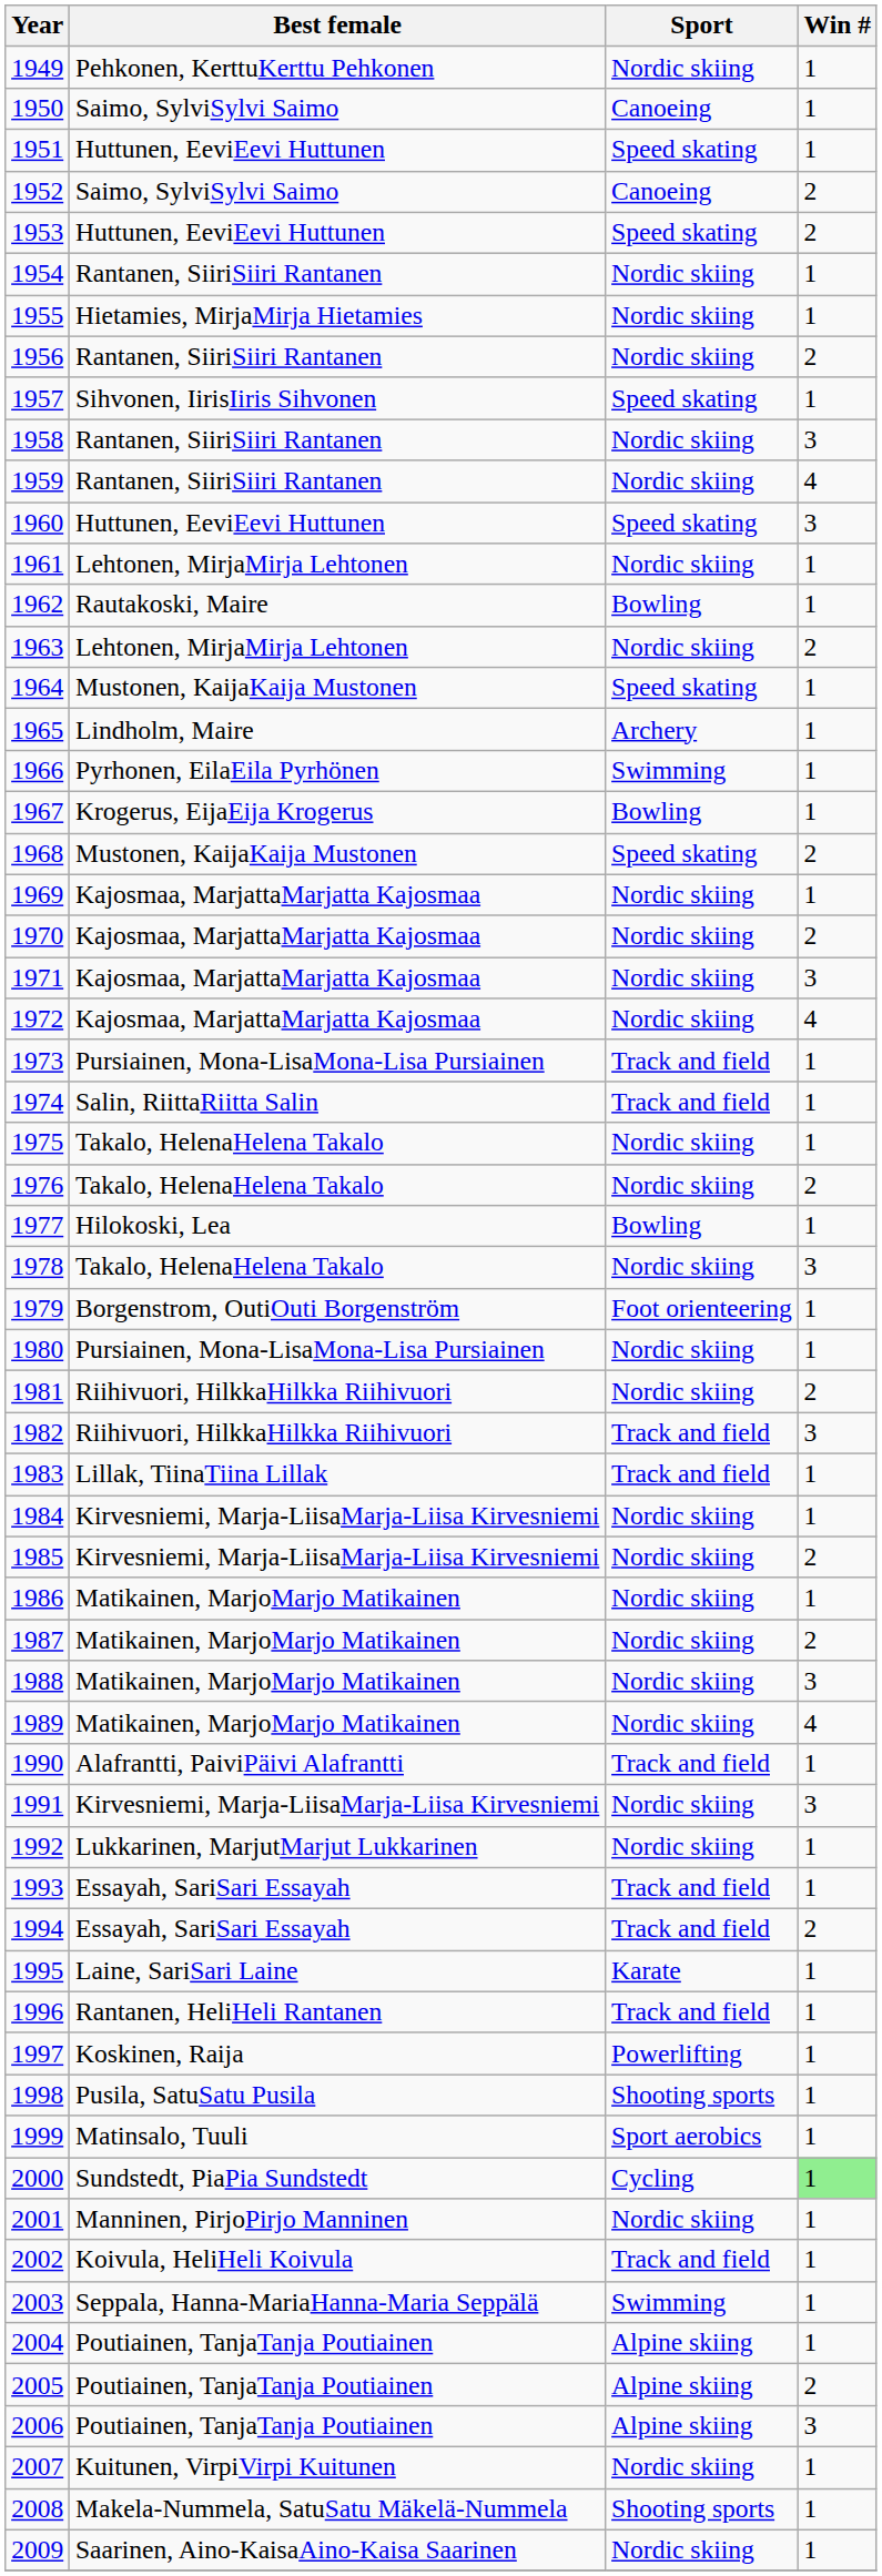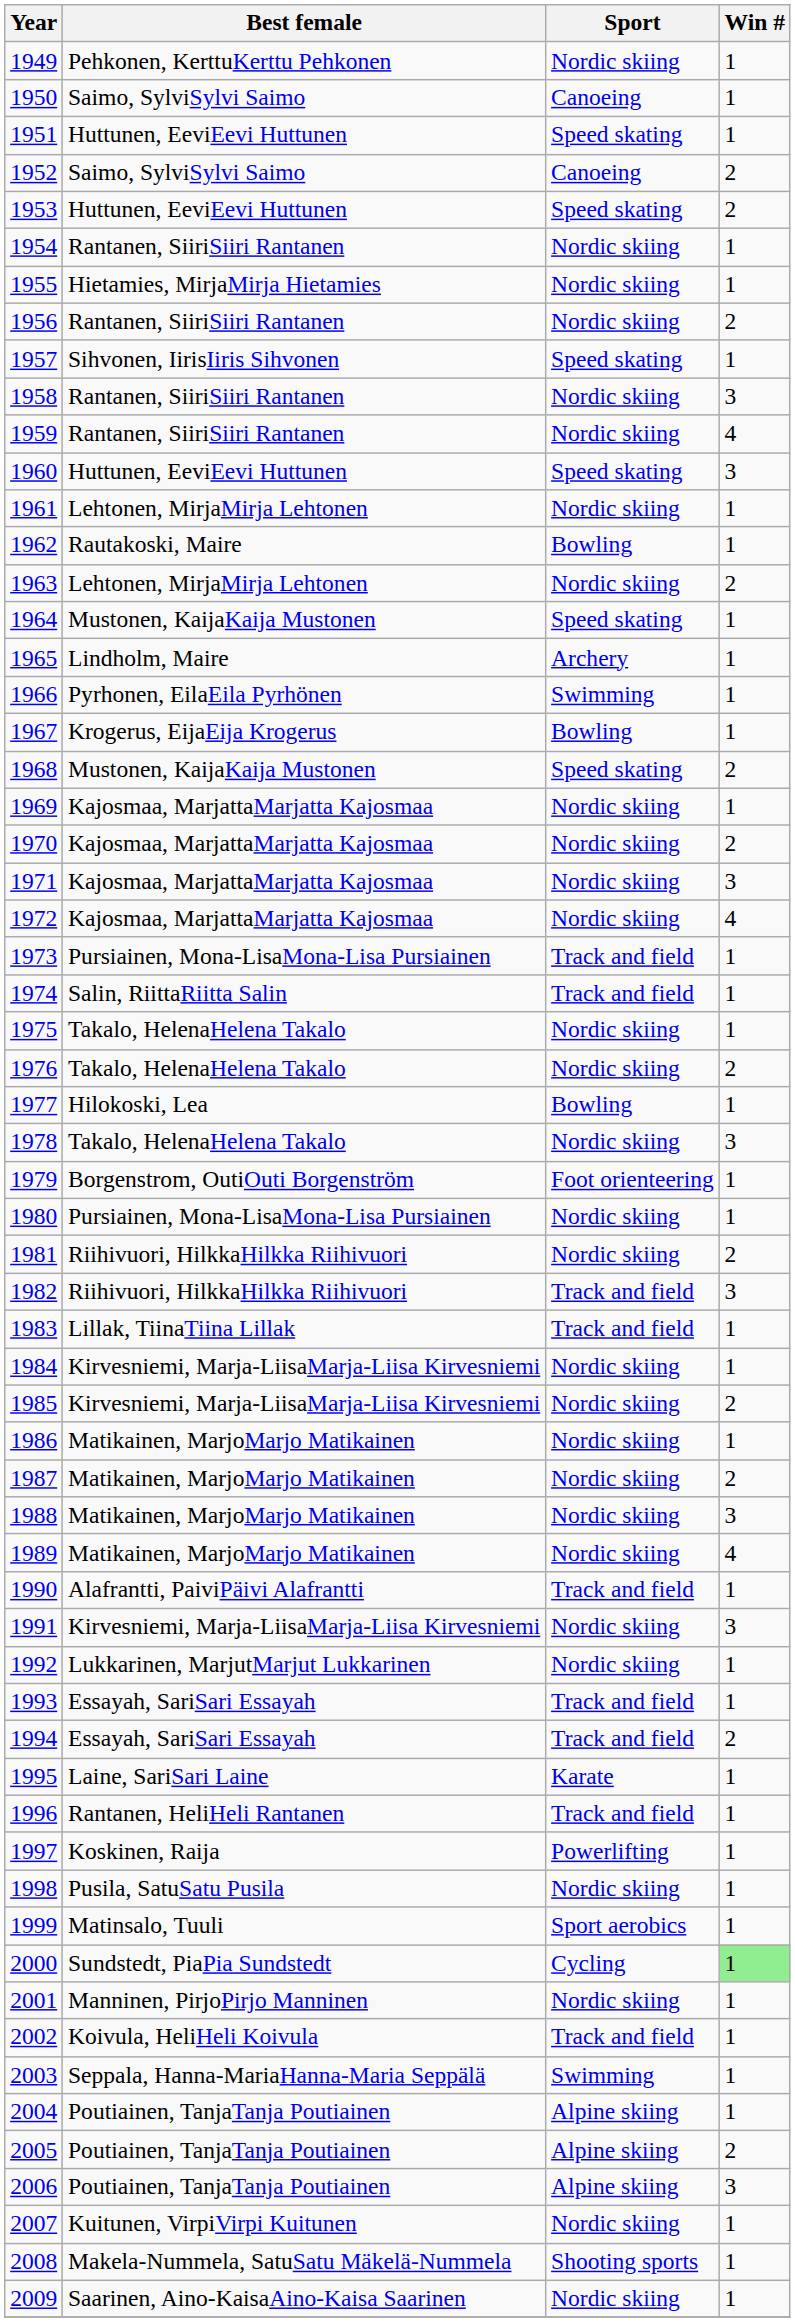1998 | Sport: Shooting sports -> Nordic skiing
